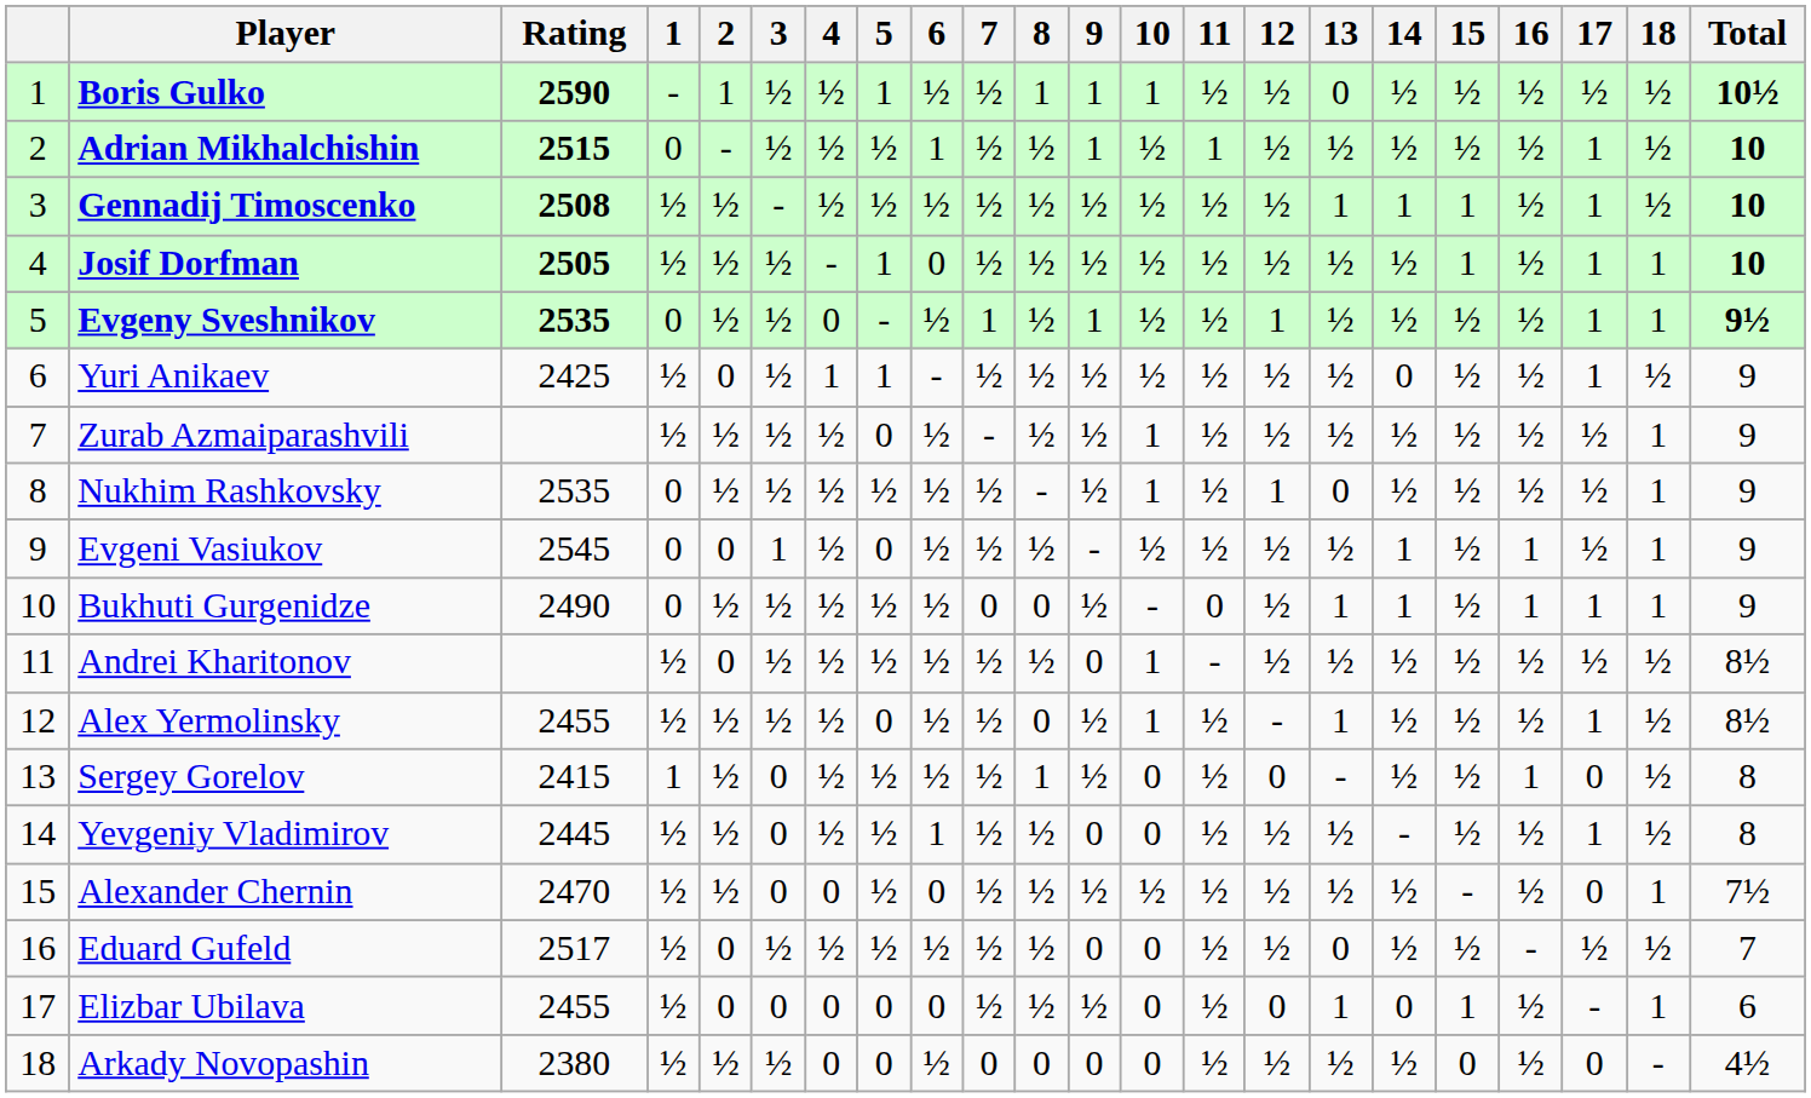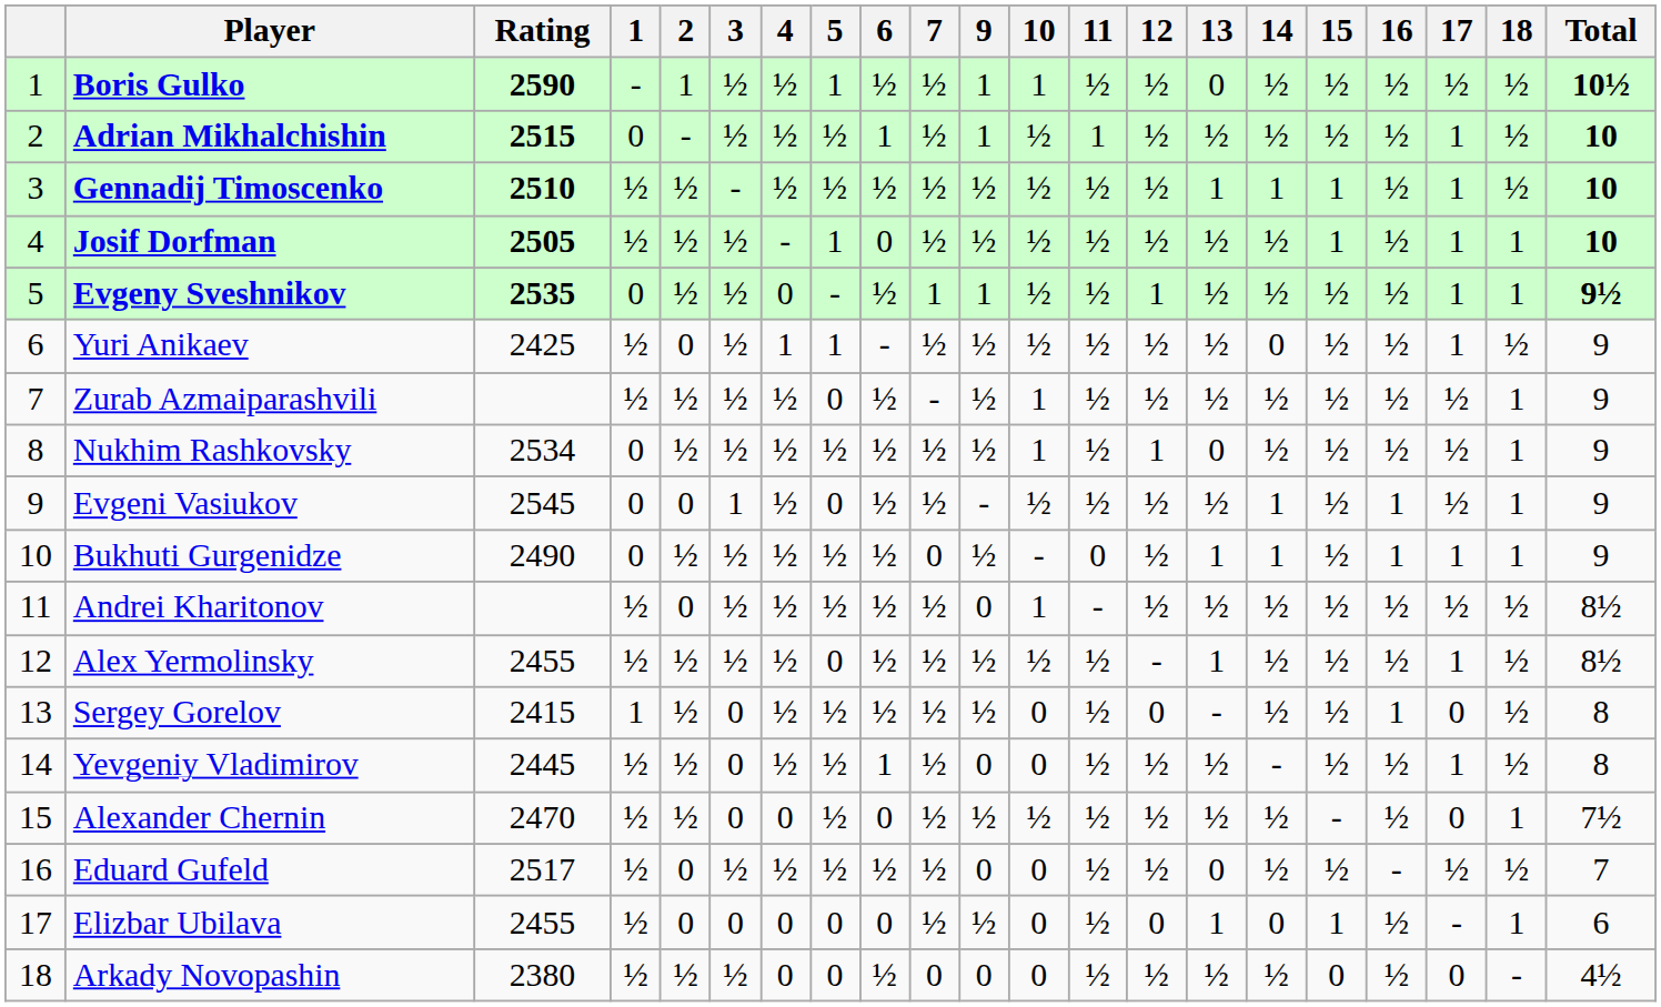- column: 8 | 1 | ½ | ½ | ½ | ½ | ½ | ½ | - | ½ | 0 | ½ | 0 | 1 | ½ | ½ | ½ | ½ | 0
Gennadij Timoscenko | Rating: 2508 -> 2510
Nukhim Rashkovsky | Rating: 2535 -> 2534
Alex Yermolinsky | 10: 1 -> ½
